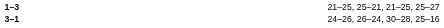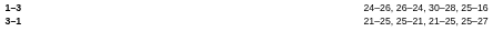1–3 | column 4: 21–25, 25–21, 21–25, 25–27 -> 24–26, 26–24, 30–28, 25–16
3–1 | column 4: 24–26, 26–24, 30–28, 25–16 -> 21–25, 25–21, 21–25, 25–27
